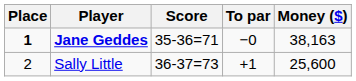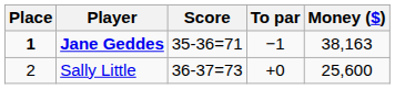Jane Geddes | To par: −0 -> −1
Sally Little | To par: +1 -> +0
